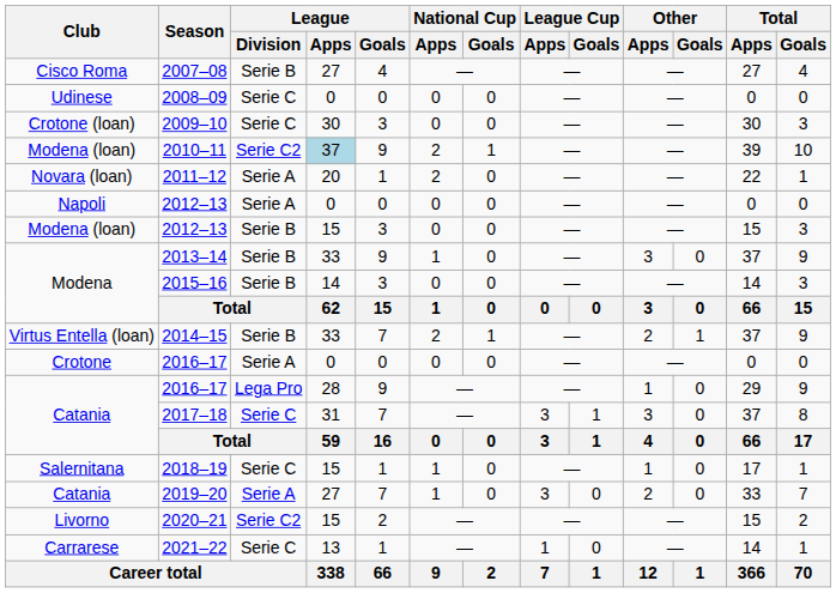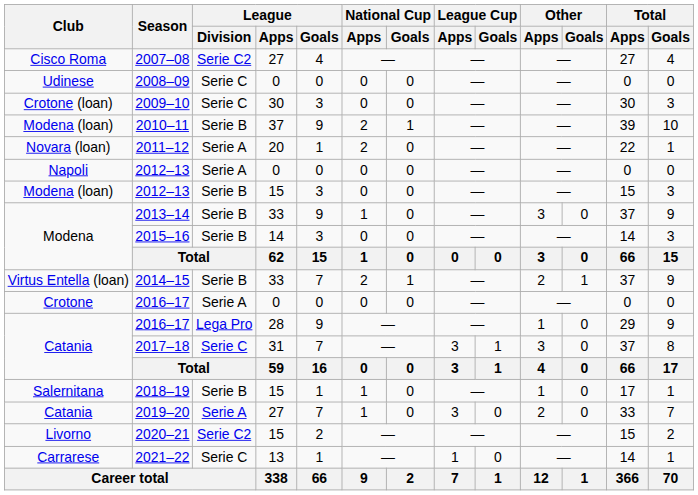2007–08 | League / Division: Serie B -> Serie C2
2010–11 | League / Division: Serie C2 -> Serie B
2010–11 | League / Apps: lightblue background -> no background
2018–19 | League / Division: Serie C -> Serie B
